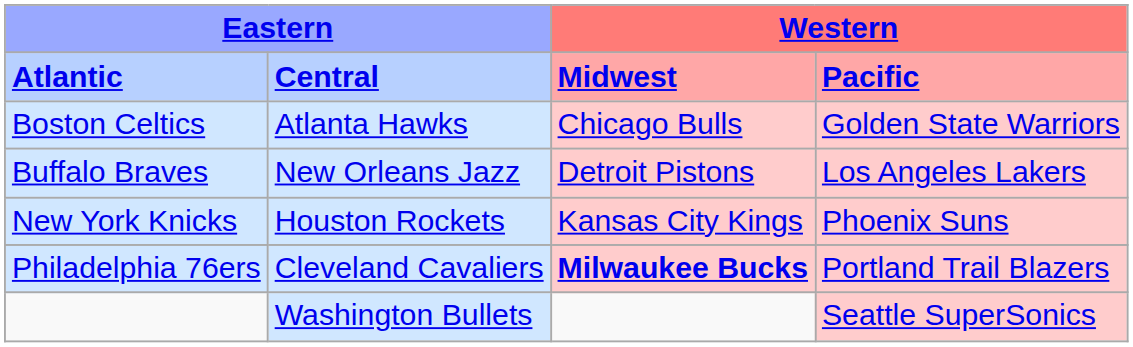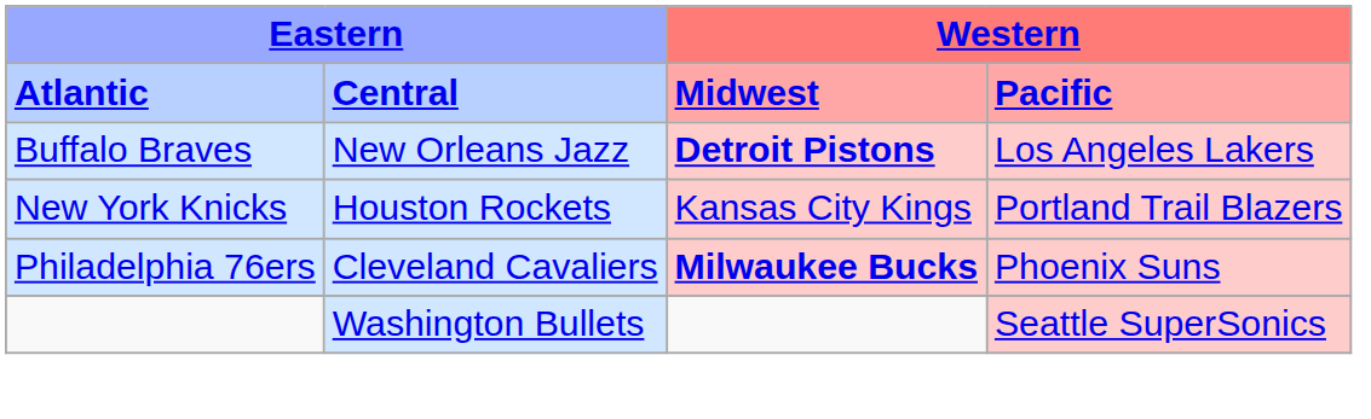- row: Boston Celtics | Atlanta Hawks | Chicago Bulls | Golden State Warriors
Buffalo Braves | column 3: normal -> bold
New York Knicks | column 4: Phoenix Suns -> Portland Trail Blazers
Philadelphia 76ers | column 4: Portland Trail Blazers -> Phoenix Suns
